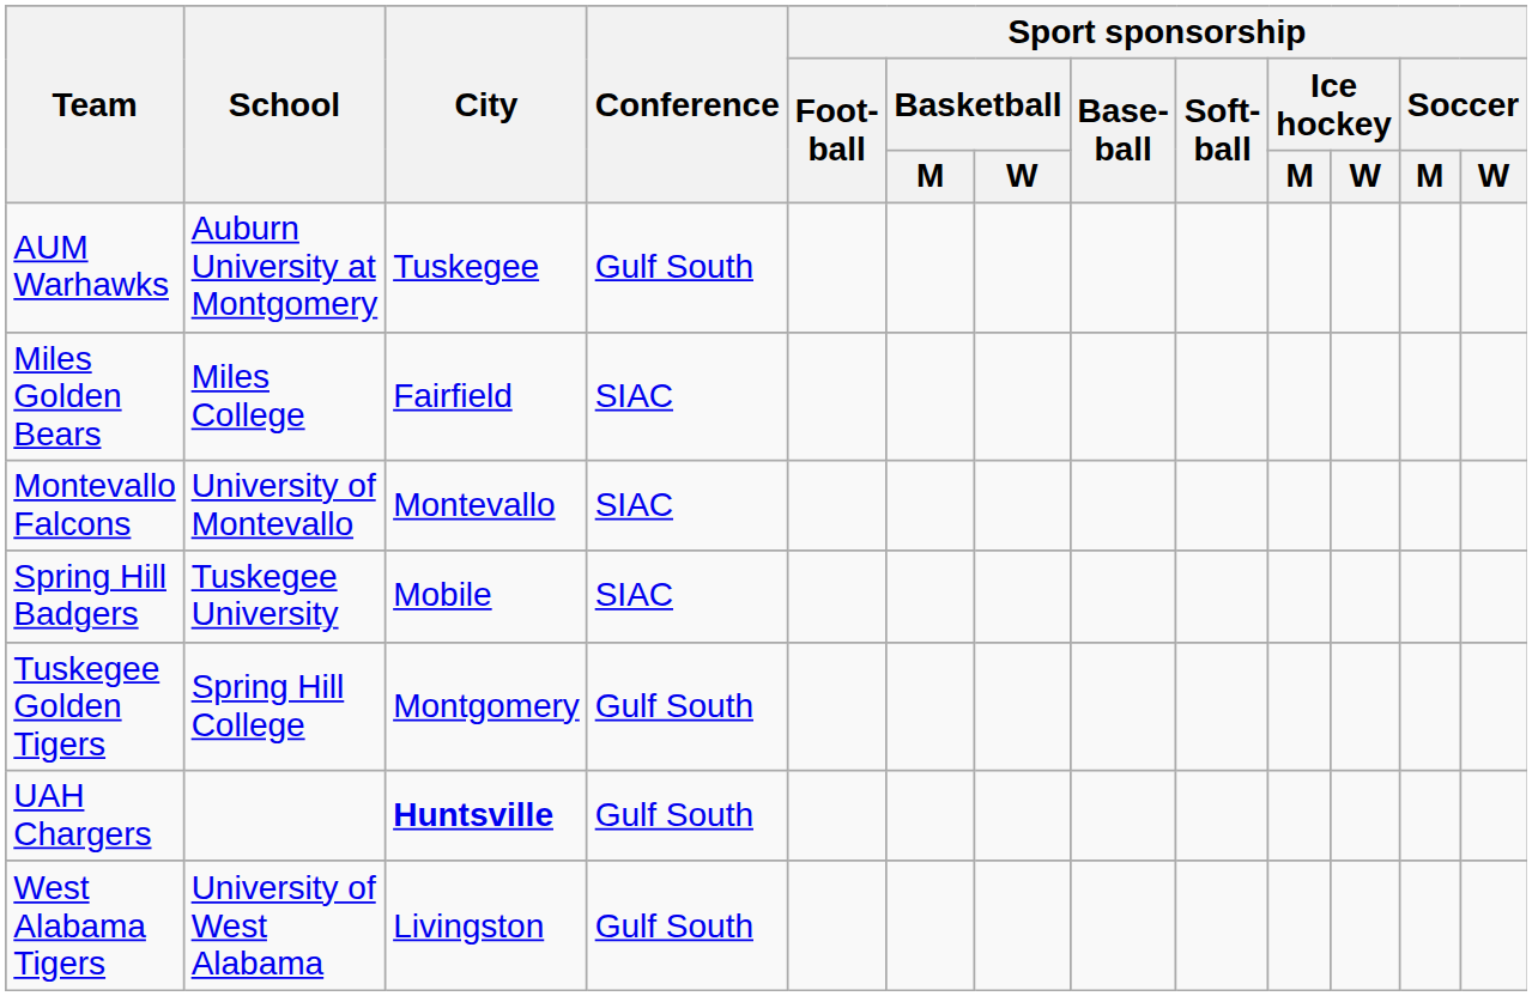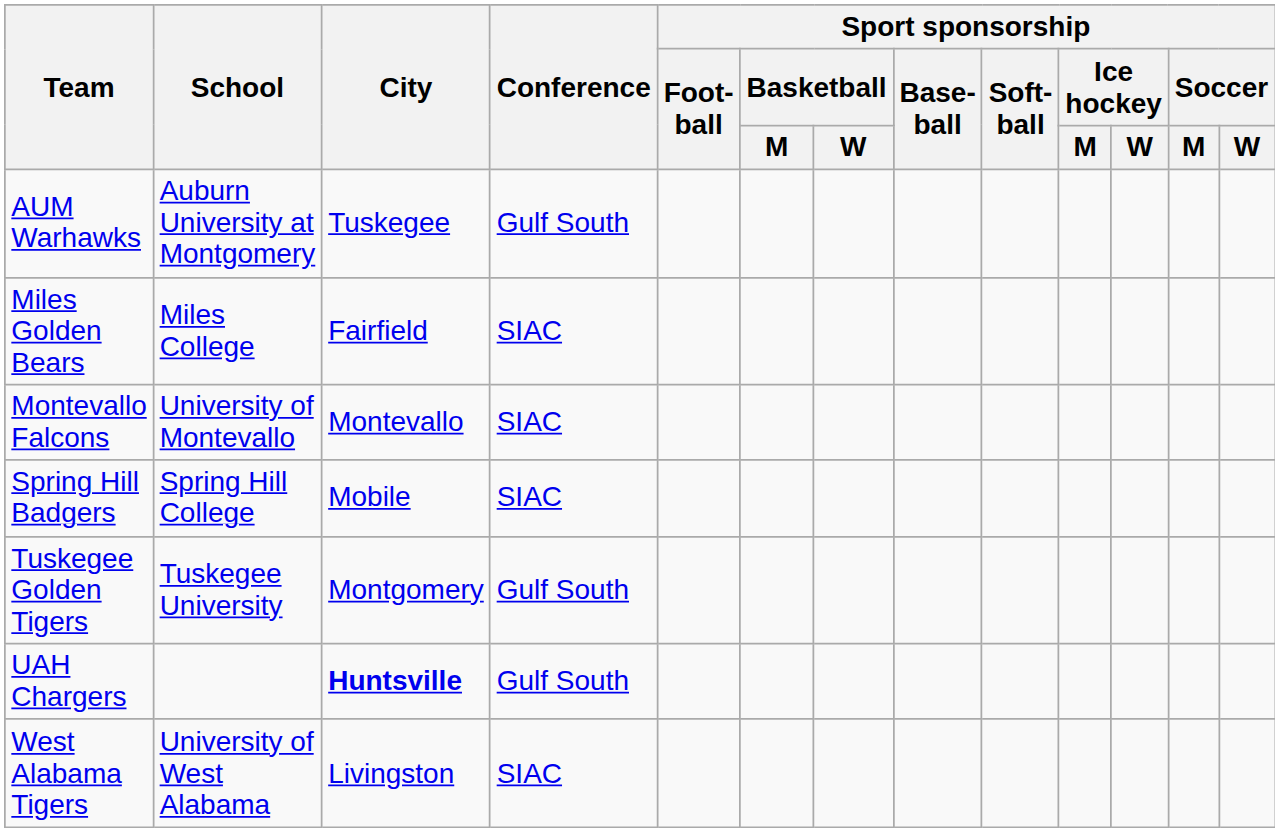Spring Hill Badgers | School: Tuskegee University -> Spring Hill College
Tuskegee Golden Tigers | School: Spring Hill College -> Tuskegee University
West Alabama Tigers | Conference: Gulf South -> SIAC
